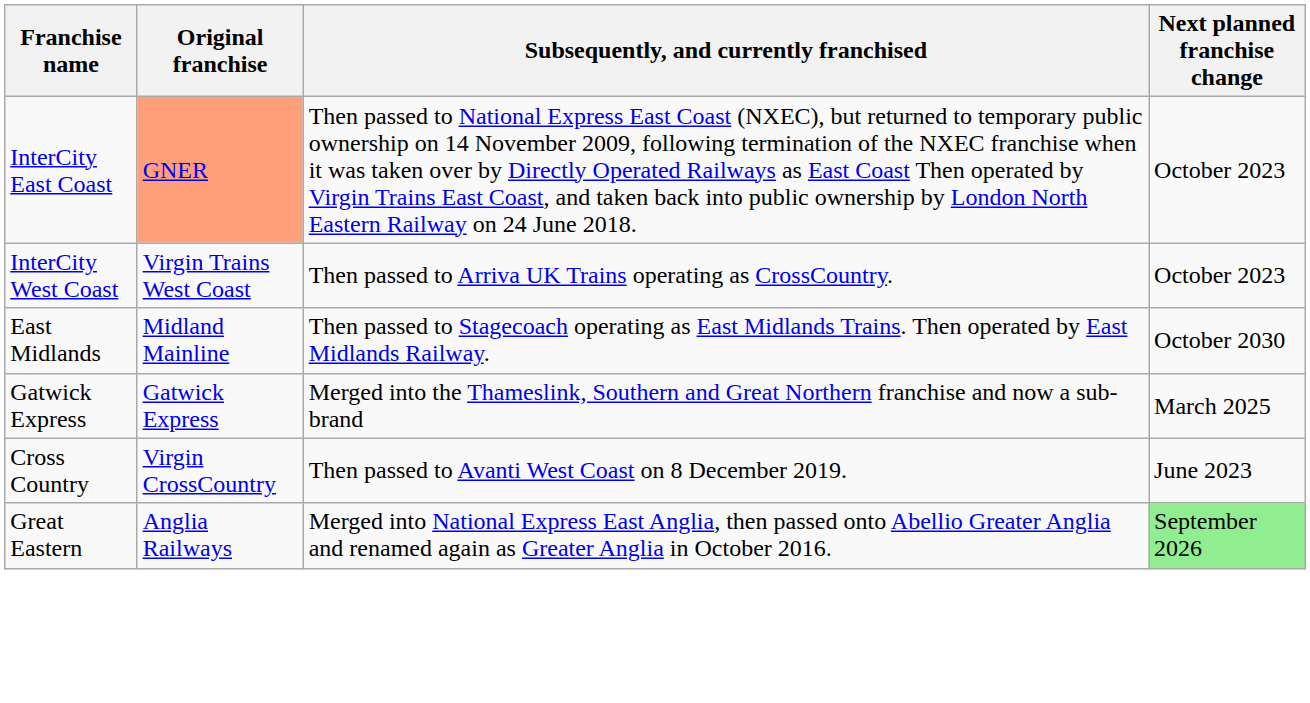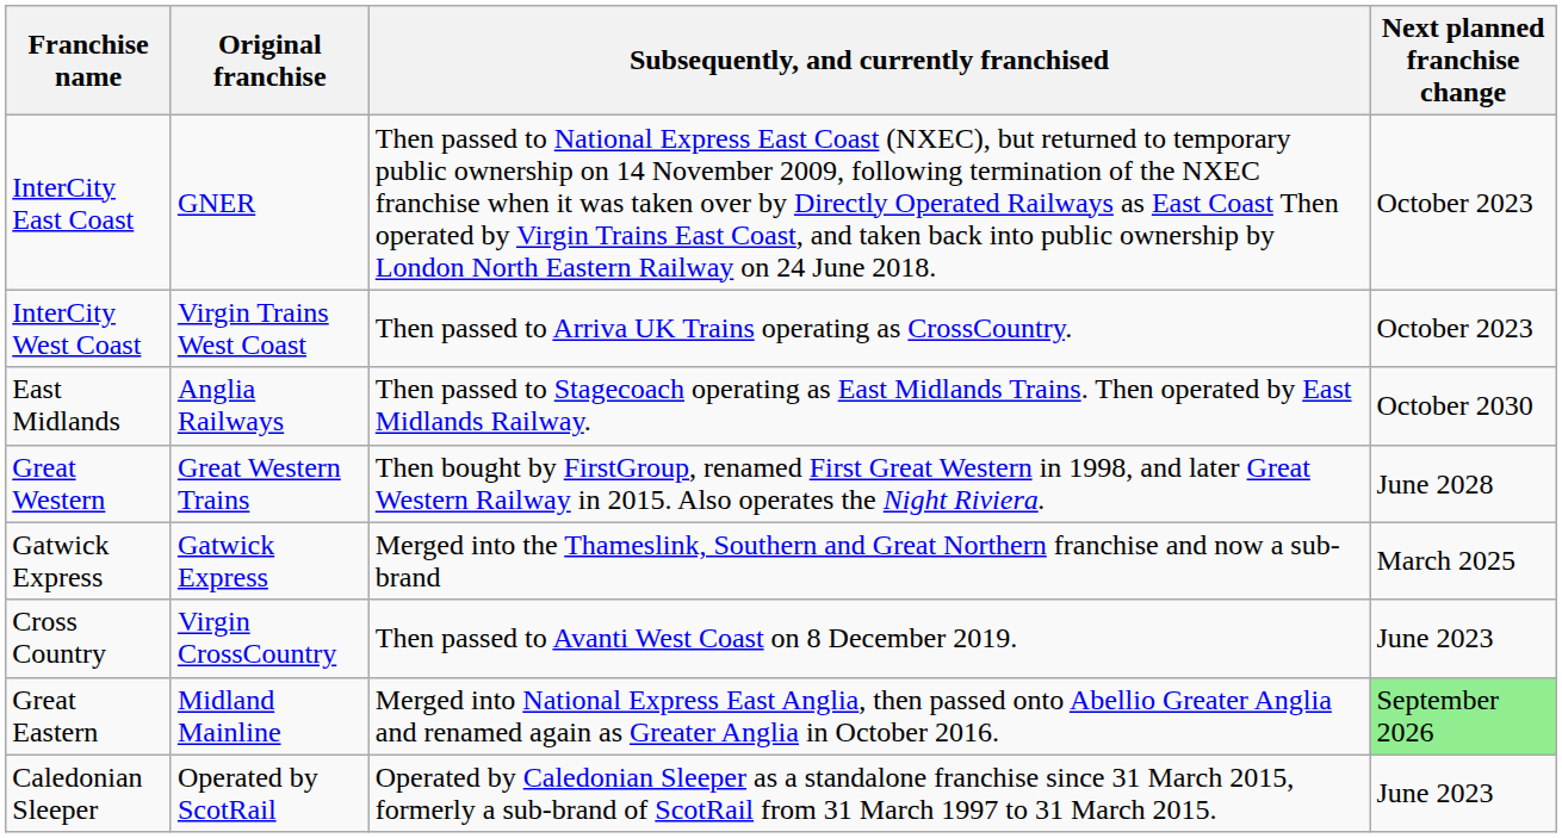InterCity East Coast | Original franchise: lightsalmon background -> no background
East Midlands | Original franchise: Midland Mainline -> Anglia Railways
+ row: Great Western | Great Western Trains | Then bought by FirstGroup, renamed First Great Western in 1998, and later Great Western Railway in 2015. Also operates the Night Riviera. | June 2028
Great Eastern | Original franchise: Anglia Railways -> Midland Mainline
+ row: Caledonian Sleeper | Operated by ScotRail | Operated by Caledonian Sleeper as a standalone franchise since 31 March 2015, formerly a sub-brand of ScotRail from 31 March 1997 to 31 March 2015. | June 2023
